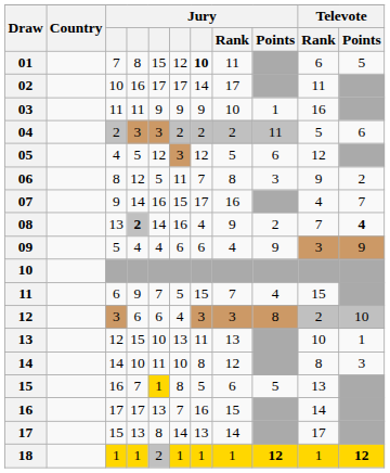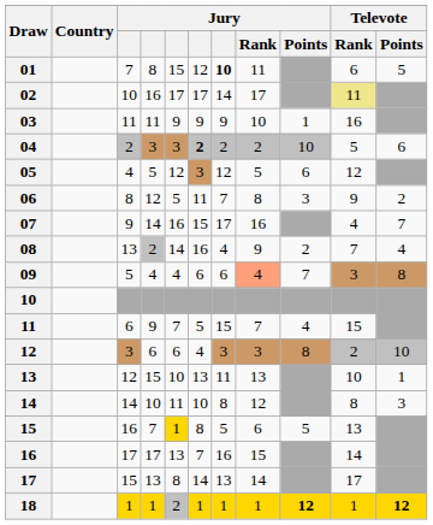02 | Televote / Rank: no background -> khaki background
04 | column 6: normal -> bold
04 | Jury / Points: 11 -> 10
08 | column 4: bold -> normal
08 | Televote / Points: bold -> normal
09 | Jury / Rank: no background -> lightsalmon background
09 | Jury / Points: 9 -> 7
09 | Televote / Points: 9 -> 8
